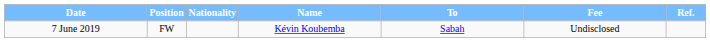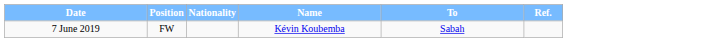- column: Fee | Undisclosed
